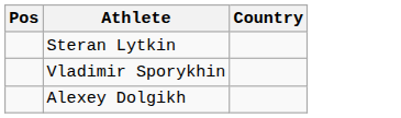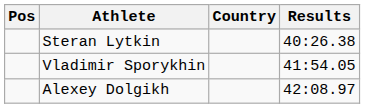+ column: Results | 40:26.38 | 41:54.05 | 42:08.97
